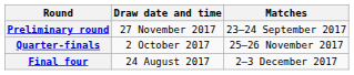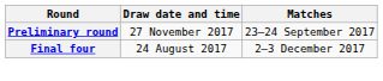- row: Quarter-finals | 2 October 2017 | 25–26 November 2017
